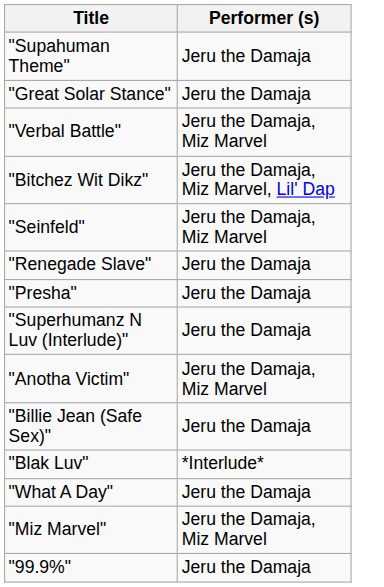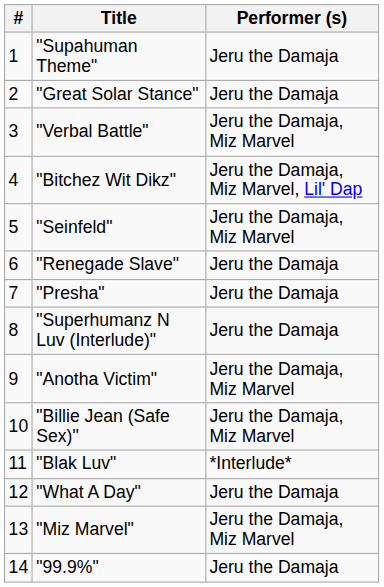+ column: # | 1 | 2 | 3 | 4 | 5 | 6 | 7 | 8 | 9 | 10 | 11 | 12 | 13 | 14
"Billie Jean (Safe Sex)" | Performer (s): Jeru the Damaja -> Jeru the Damaja, Miz Marvel
